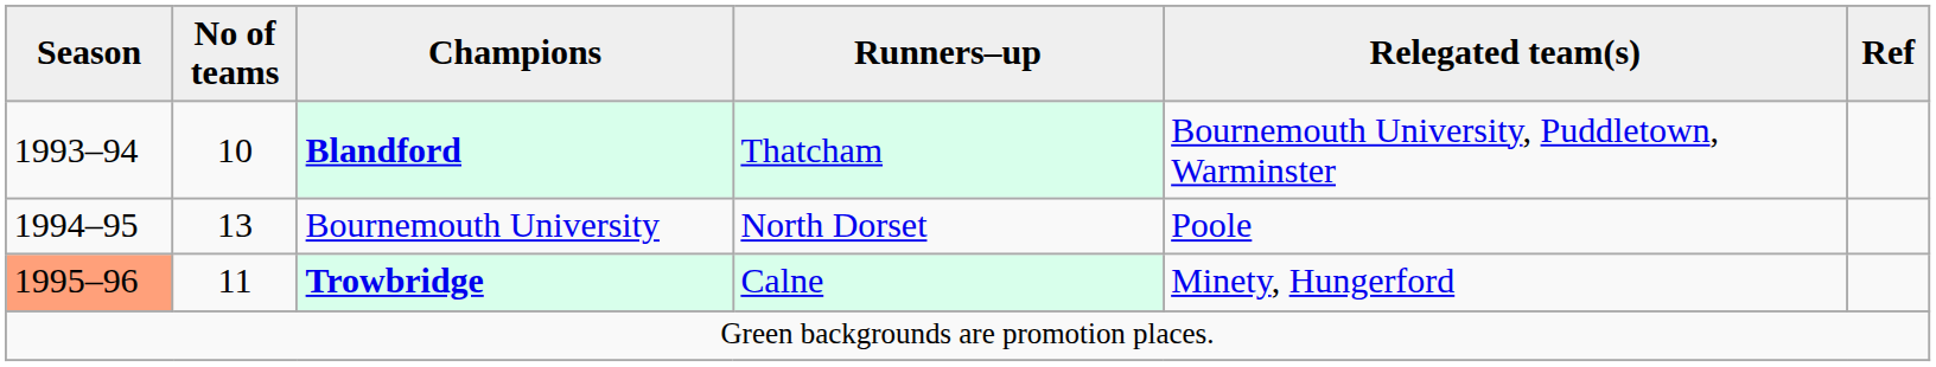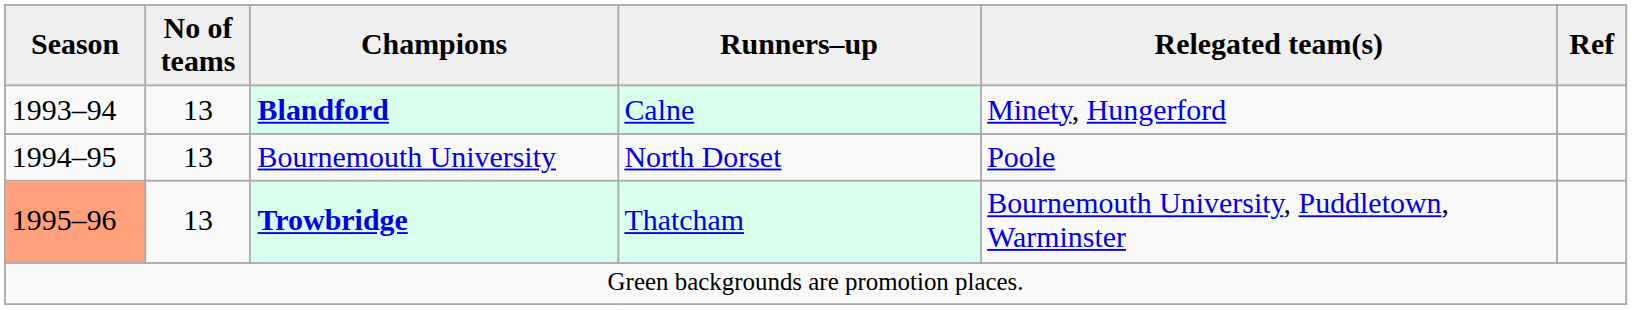Blandford | No of teams: 10 -> 13
Blandford | Runners–up: Thatcham -> Calne
Blandford | Relegated team(s): Bournemouth University, Puddletown, Warminster -> Minety, Hungerford
Trowbridge | No of teams: 11 -> 13
Trowbridge | Runners–up: Calne -> Thatcham
Trowbridge | Relegated team(s): Minety, Hungerford -> Bournemouth University, Puddletown, Warminster
